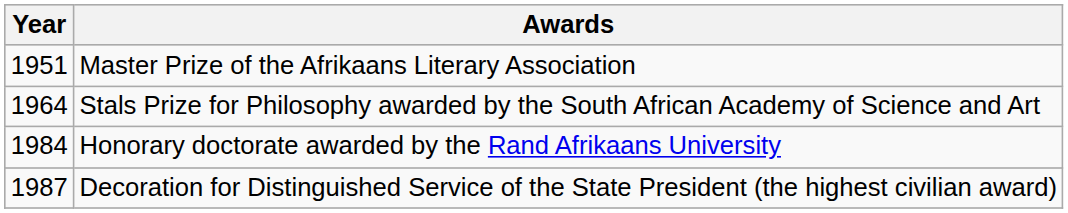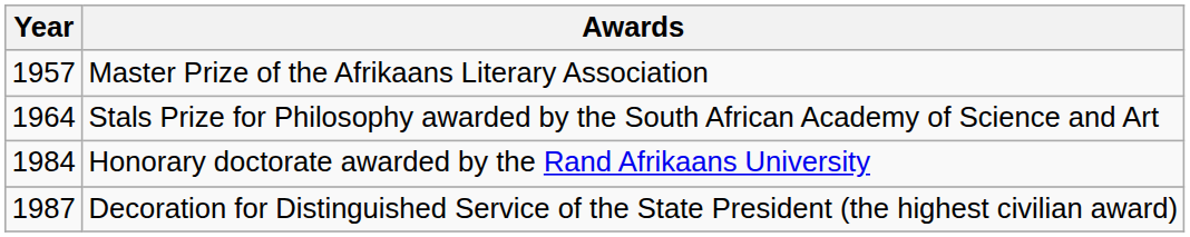Master Prize of the Afrikaans Literary Association | Year: 1951 -> 1957
